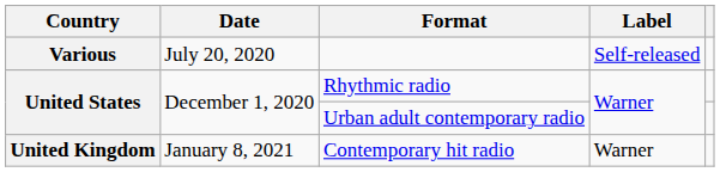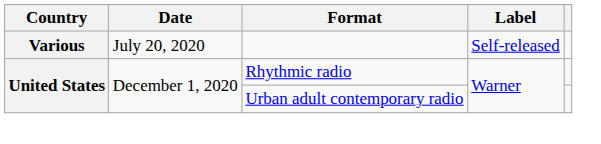- row: United Kingdom | January 8, 2021 | Contemporary hit radio | Warner
